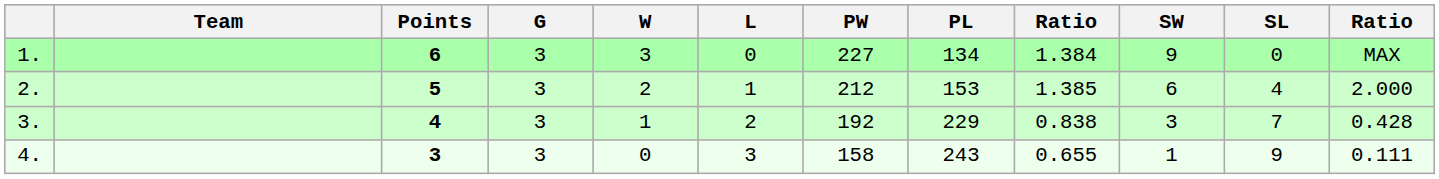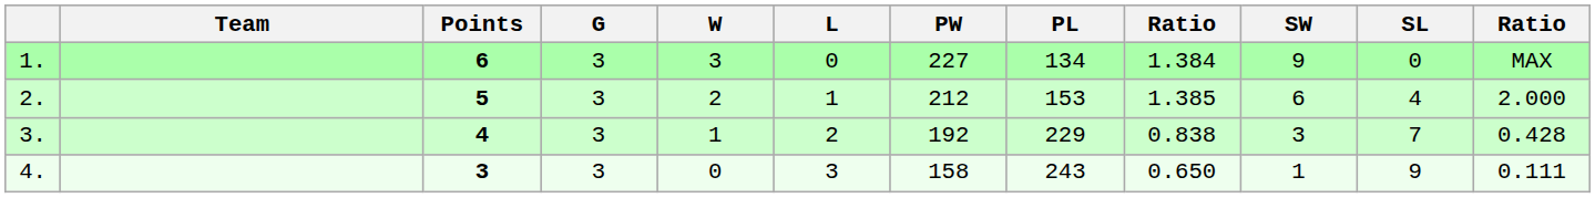4. | column 9: 0.655 -> 0.650
